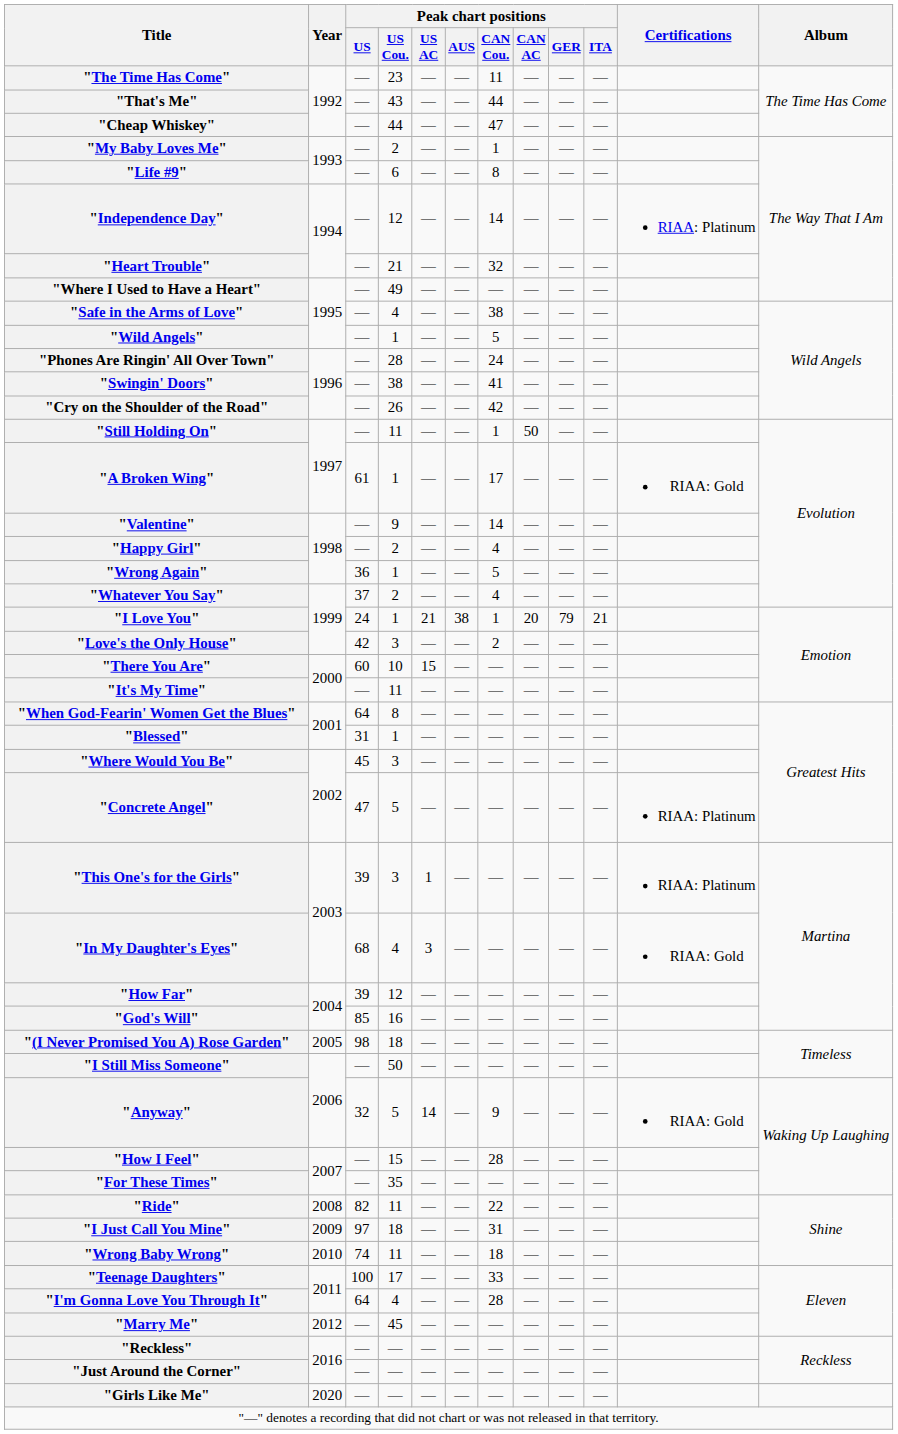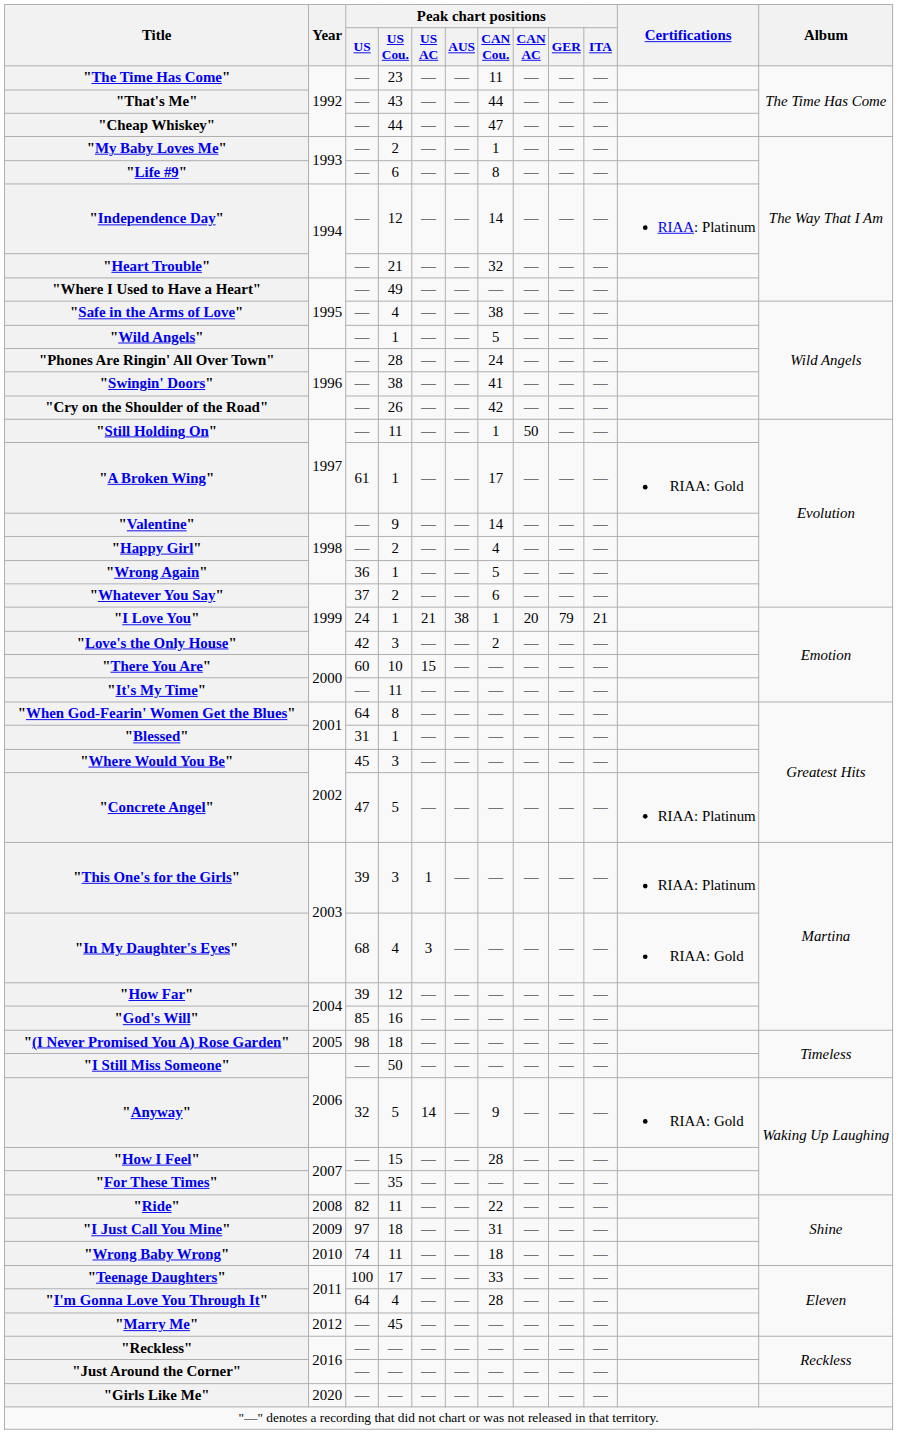"Whatever You Say" | Peak chart positions / CAN Cou.: 4 -> 6
